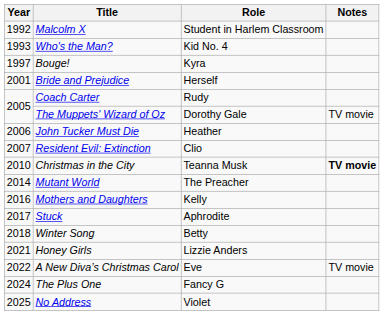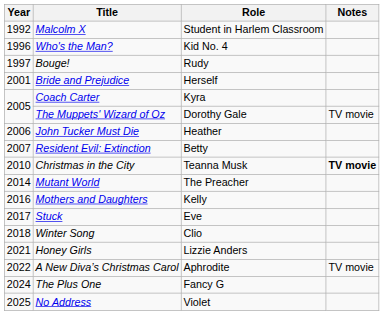Who's the Man? | Year: 1993 -> 1996
Bouge! | Role: Kyra -> Rudy
Coach Carter | Role: Rudy -> Kyra
Resident Evil: Extinction | Role: Clio -> Betty
Stuck | Role: Aphrodite -> Eve
Winter Song | Role: Betty -> Clio
A New Diva’s Christmas Carol | Role: Eve -> Aphrodite
